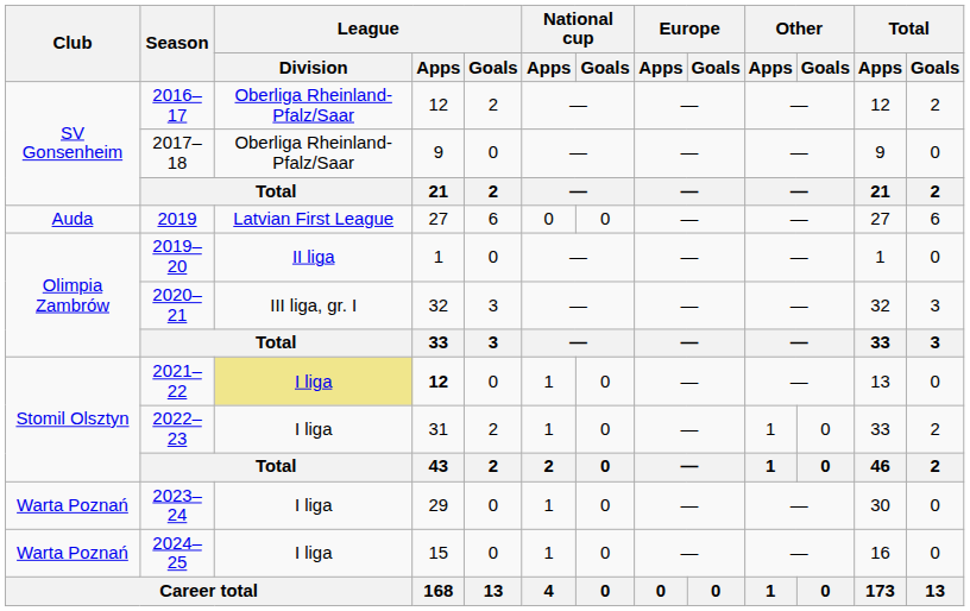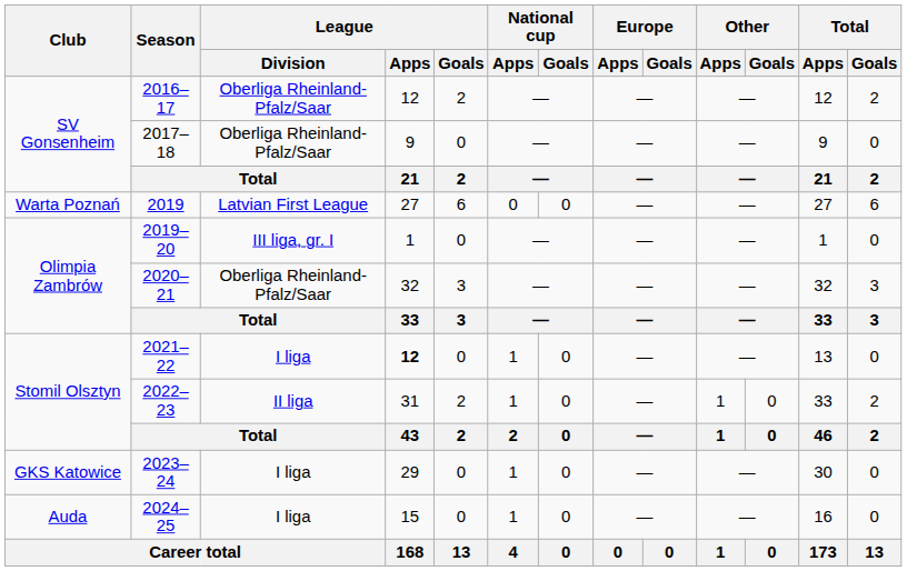2019 | Club: Auda -> Warta Poznań
2019–20 | League / Division: II liga -> III liga, gr. I
2020–21 | League / Division: III liga, gr. I -> Oberliga Rheinland-Pfalz/Saar
2021–22 | League / Division: khaki background -> no background
2022–23 | League / Division: I liga -> II liga
2023–24 | Club: Warta Poznań -> GKS Katowice
2024–25 | Club: Warta Poznań -> Auda
